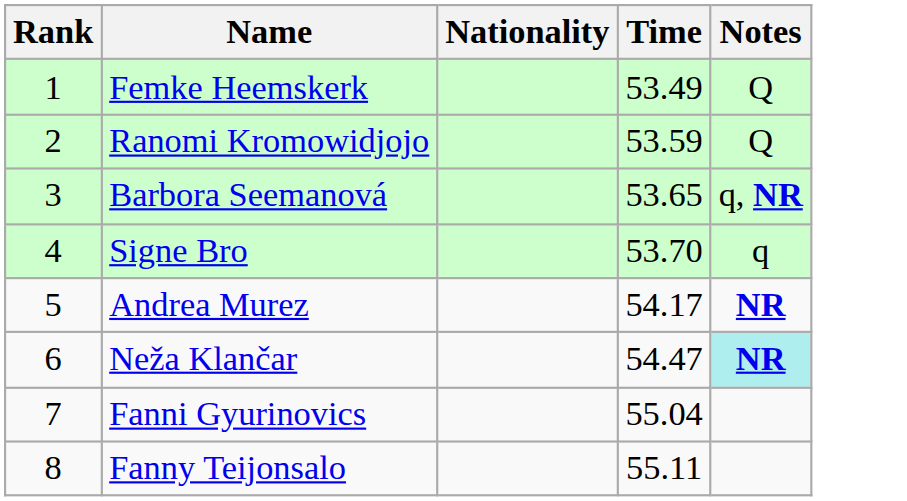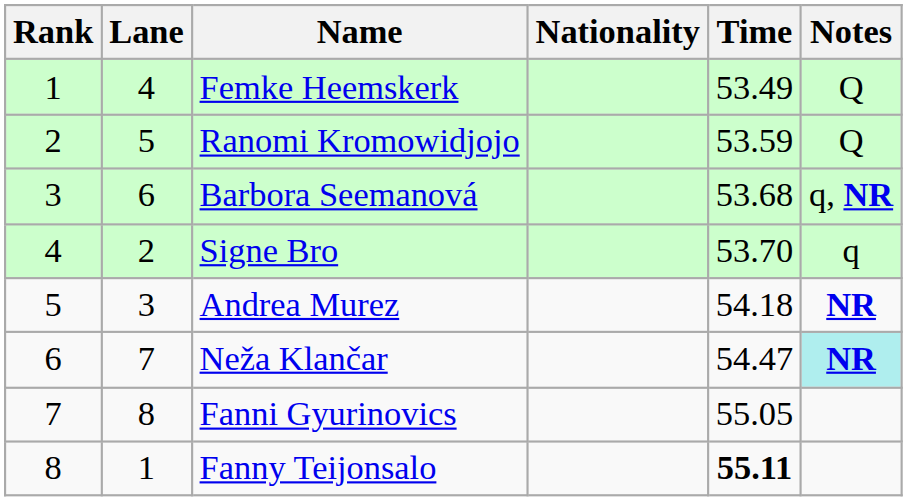+ column: Lane | 4 | 5 | 6 | 2 | 3 | 7 | 8 | 1
Barbora Seemanová | Time: 53.65 -> 53.68
Andrea Murez | Time: 54.17 -> 54.18
Fanni Gyurinovics | Time: 55.04 -> 55.05
Fanny Teijonsalo | Time: normal -> bold
